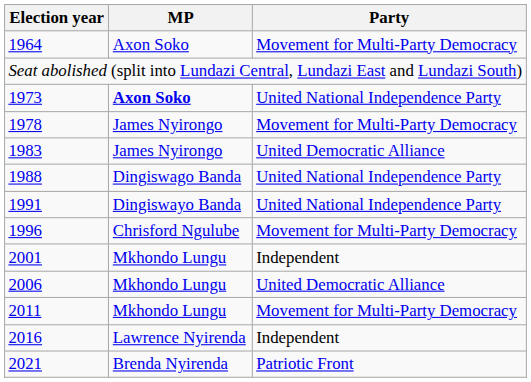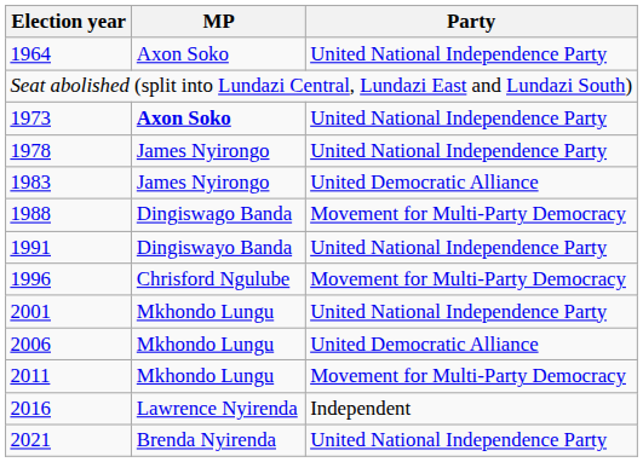1964 | Party: Movement for Multi-Party Democracy -> United National Independence Party
1978 | Party: Movement for Multi-Party Democracy -> United National Independence Party
1988 | Party: United National Independence Party -> Movement for Multi-Party Democracy
2001 | Party: Independent -> United National Independence Party
2021 | Party: Patriotic Front -> United National Independence Party
